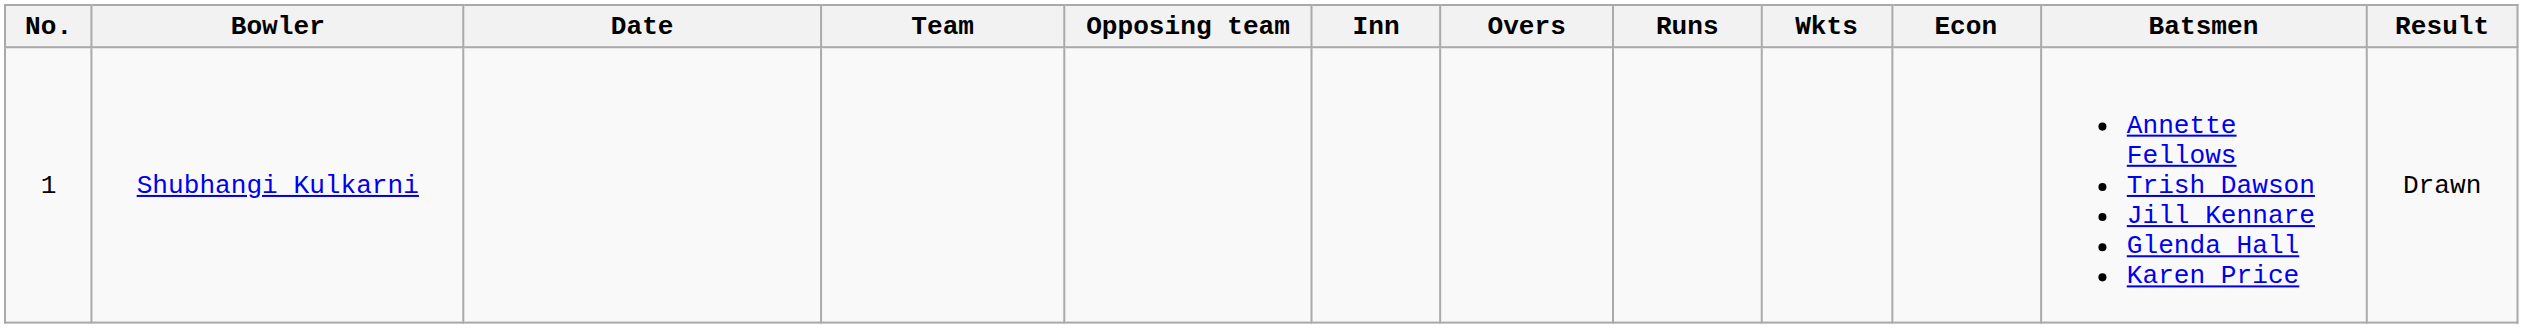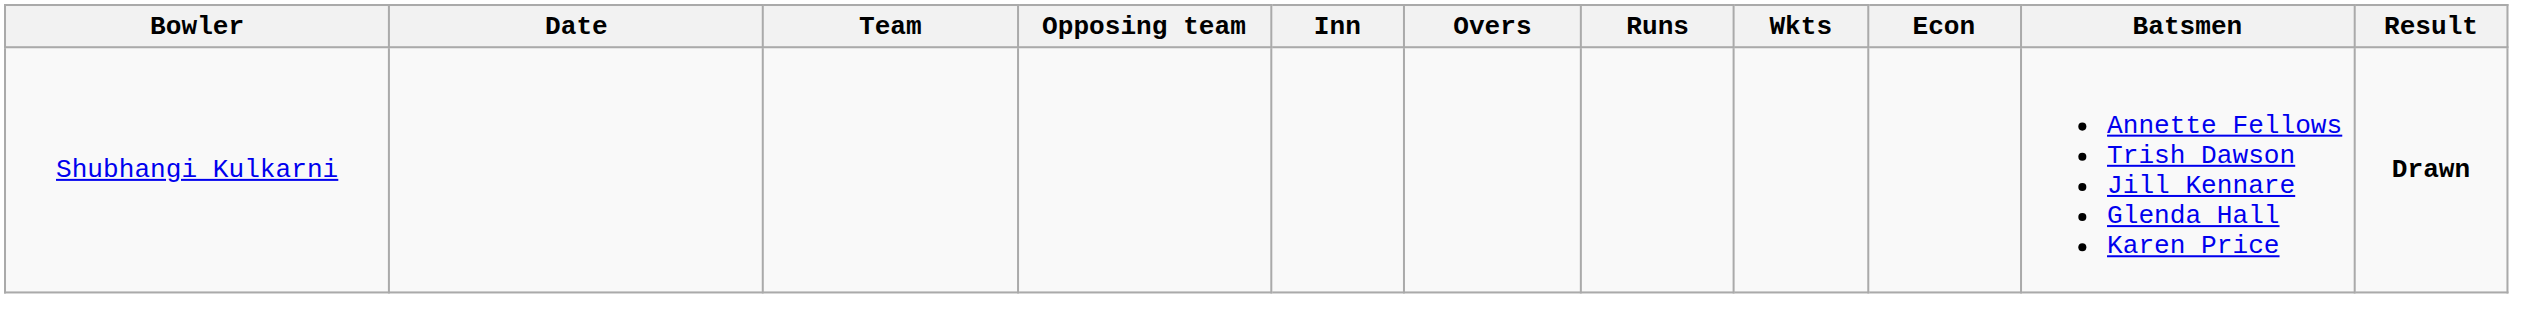- column: No. | 1
Shubhangi Kulkarni | Result: normal -> bold
